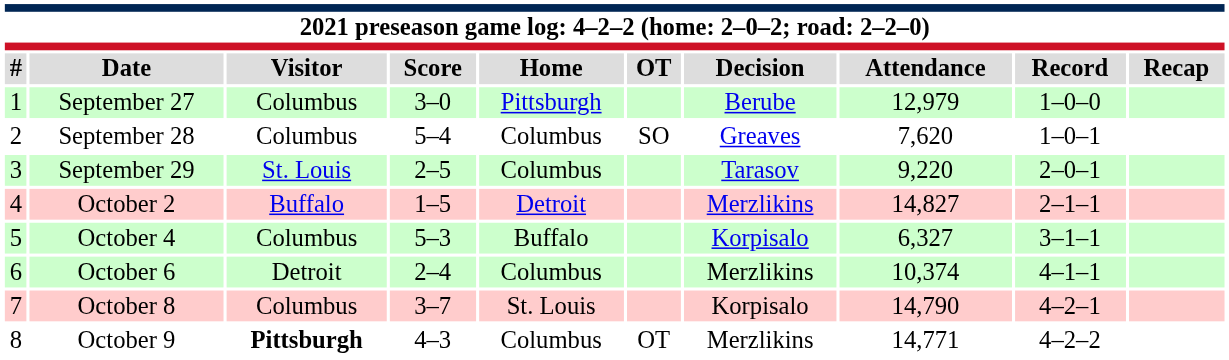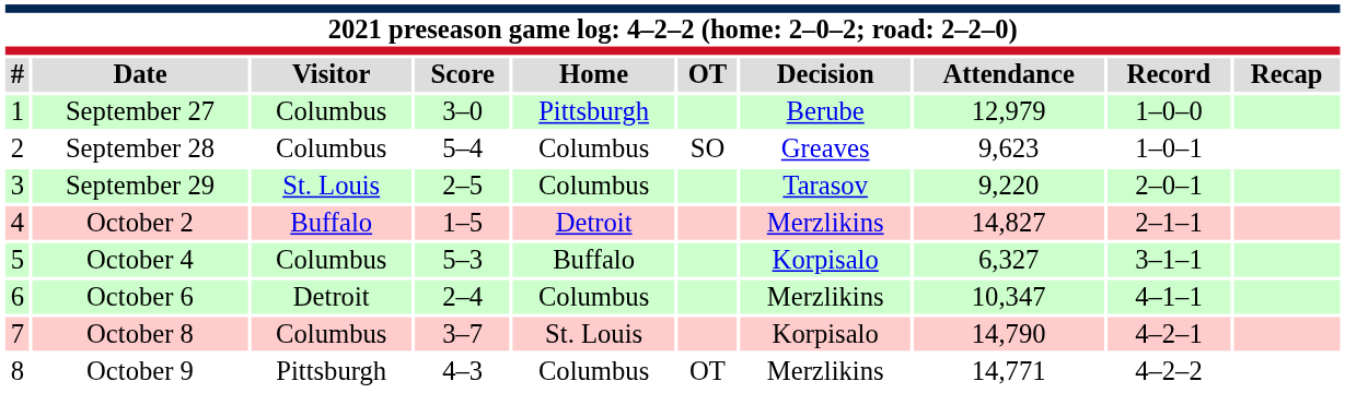September 28 | Attendance: 7,620 -> 9,623
October 6 | Attendance: 10,374 -> 10,347
October 9 | Visitor: bold -> normal
